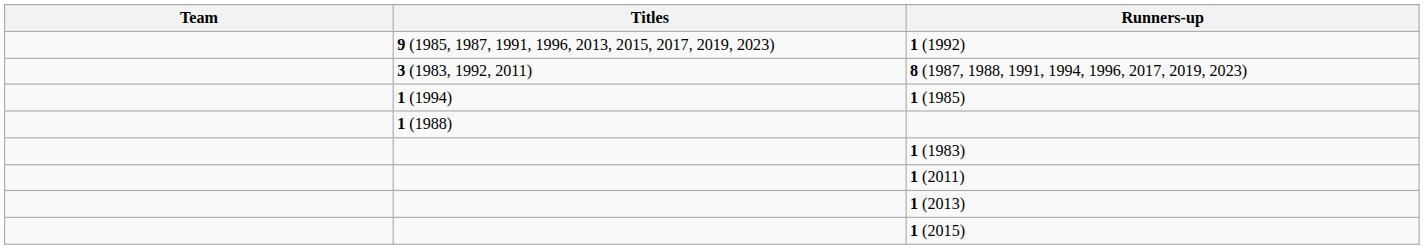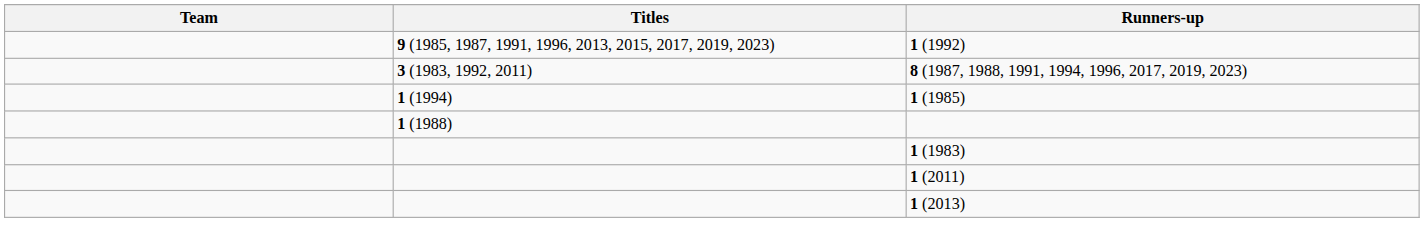- row: 1 (2015)
